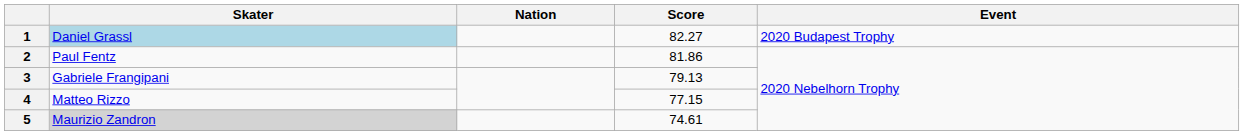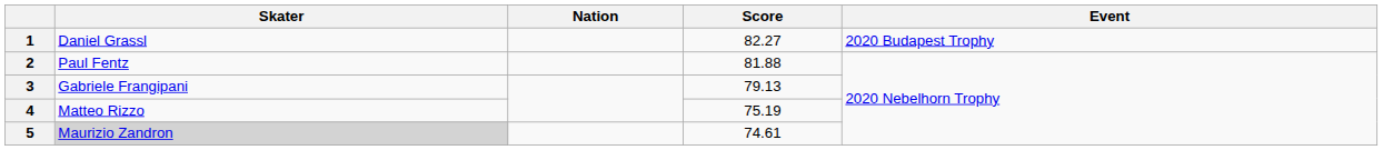1 | Skater: lightblue background -> no background
2 | Score: 81.86 -> 81.88
4 | Score: 77.15 -> 75.19
